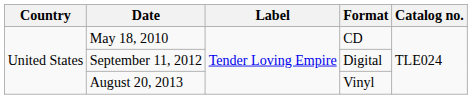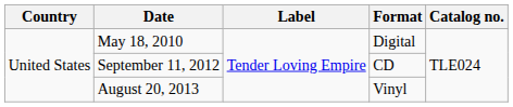May 18, 2010 | Format: CD -> Digital
September 11, 2012 | Format: Digital -> CD
